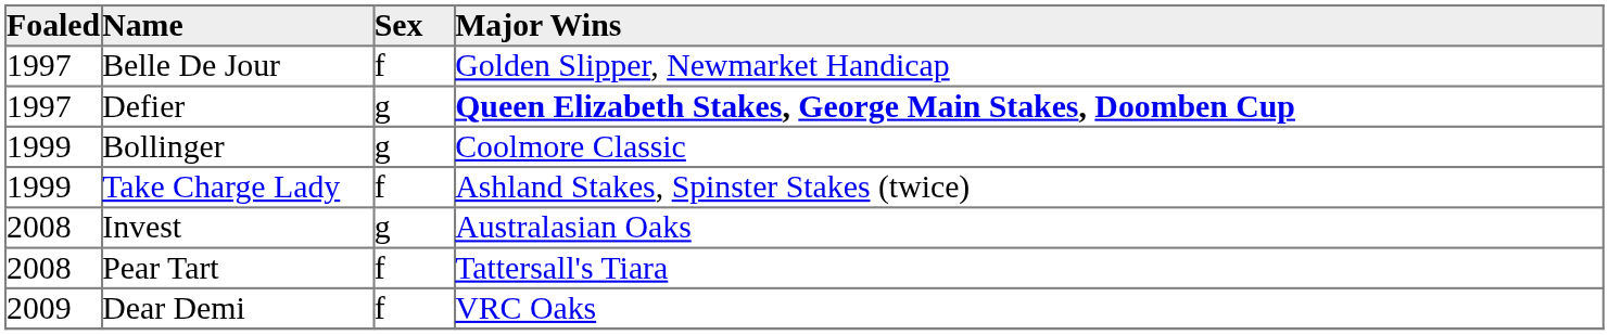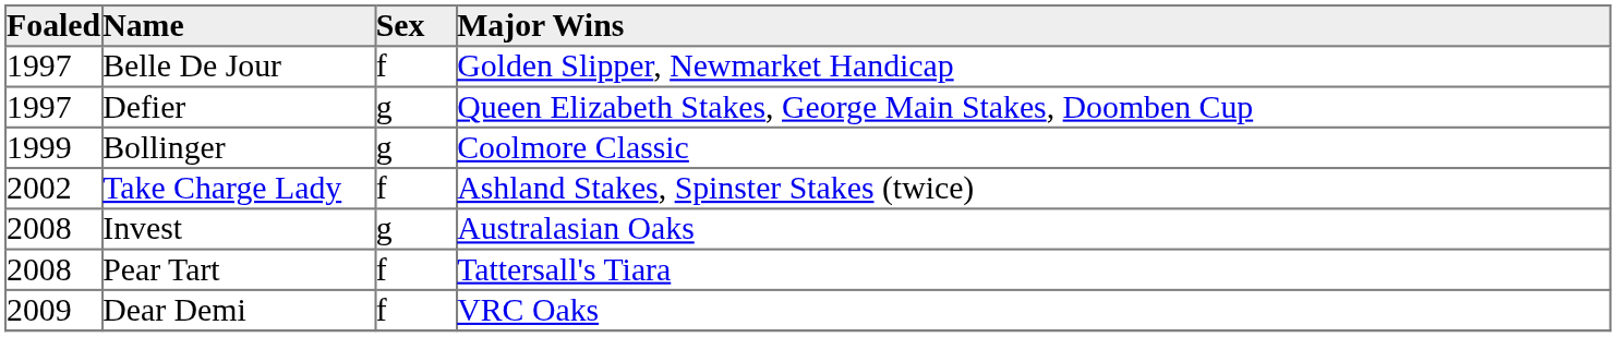Defier | Major Wins: bold -> normal
Take Charge Lady | Foaled: 1999 -> 2002
